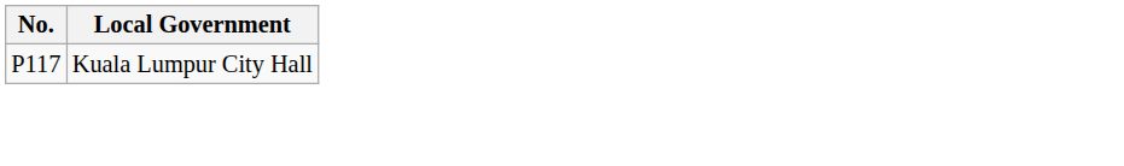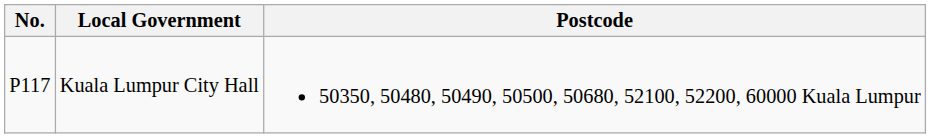+ column: Postcode | 50350, 50480, 50490, 50500, 50680, 52100, 52200, 60000 Kuala Lumpur
